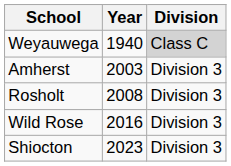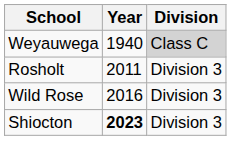- row: Amherst | 2003 | Division 3
Rosholt | Year: 2008 -> 2011
Shiocton | Year: normal -> bold
